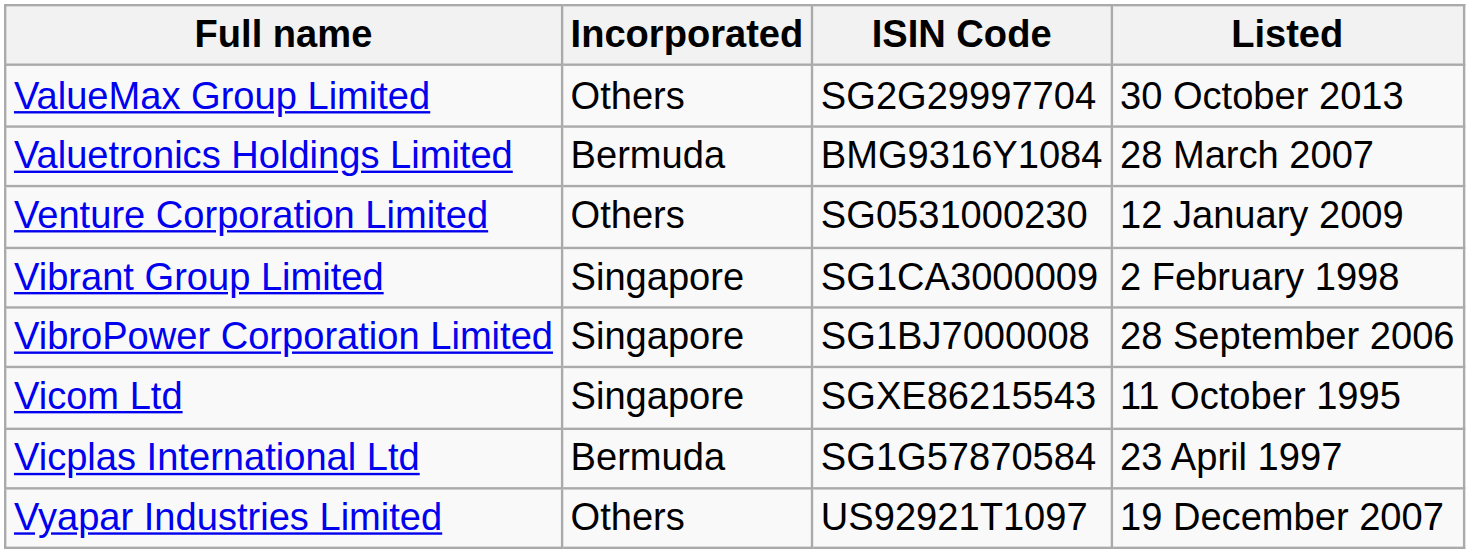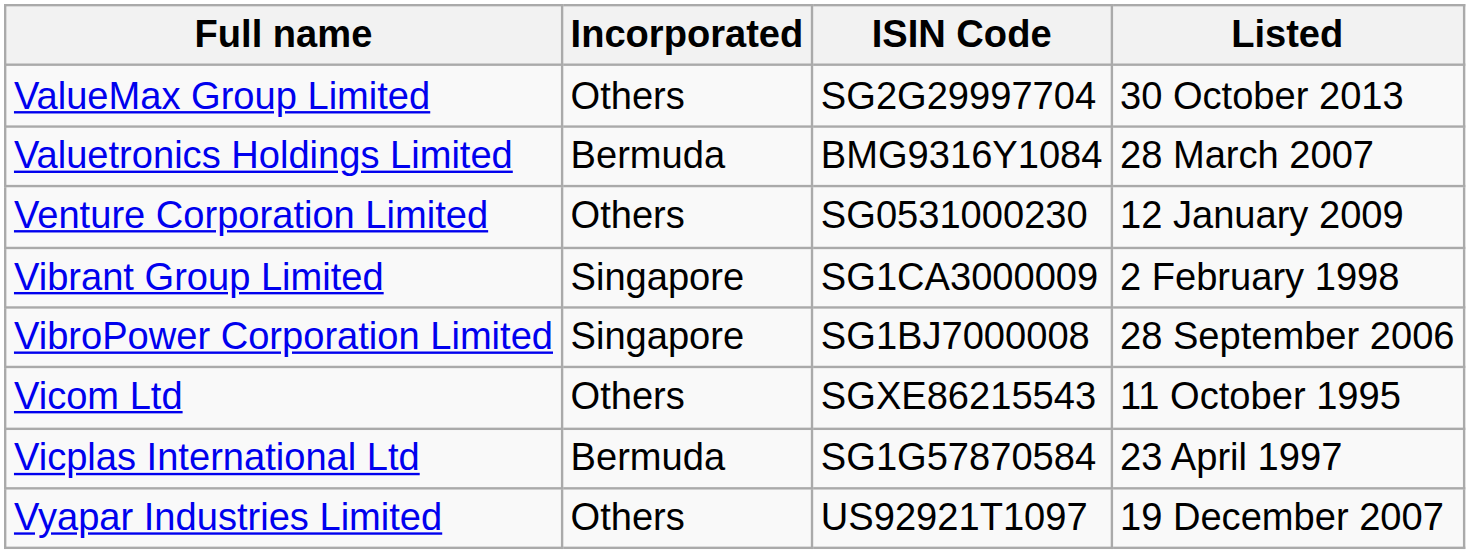Vicom Ltd | Incorporated: Singapore -> Others
